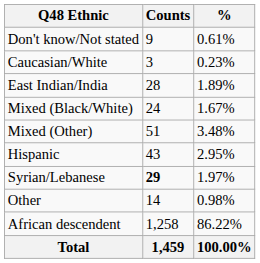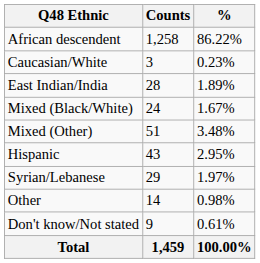rows swapped: African descendent <-> Don't know/Not stated
Syrian/Lebanese | Counts: bold -> normal
